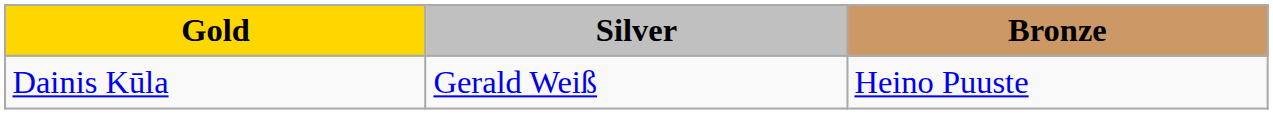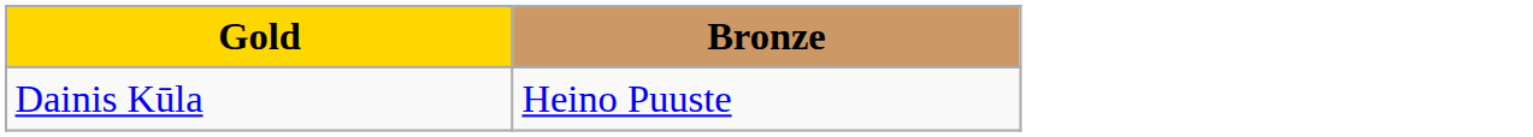- column: Silver | Gerald Weiß
